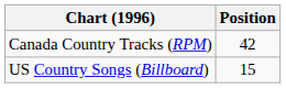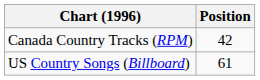US Country Songs (Billboard) | Position: 15 -> 61
